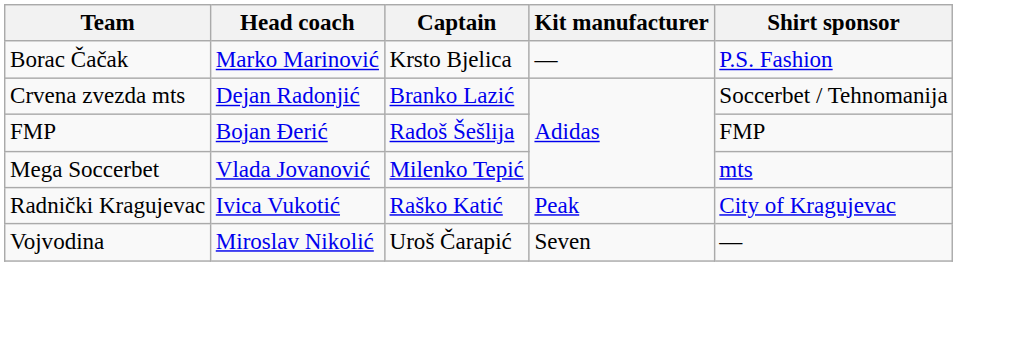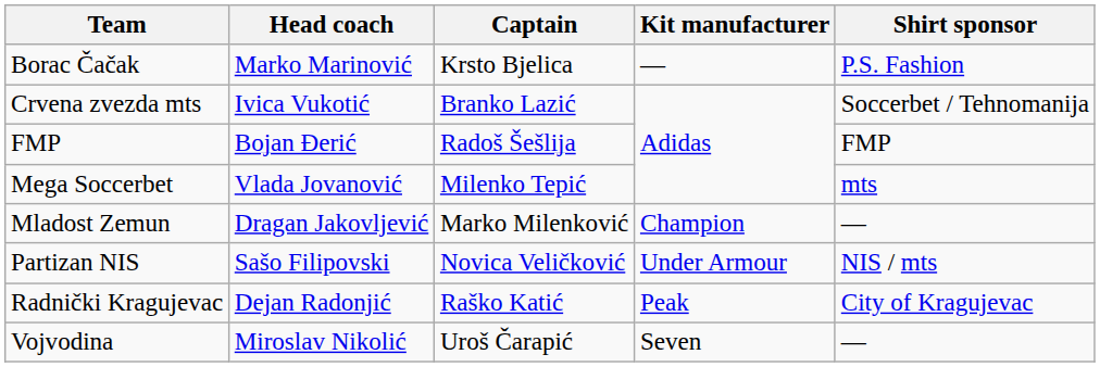Crvena zvezda mts | Head coach: Dejan Radonjić -> Ivica Vukotić
+ row: Mladost Zemun | Dragan Jakovljević | Marko Milenković | Champion | —
+ row: Partizan NIS | Sašo Filipovski | Novica Veličković | Under Armour | NIS / mts
Radnički Kragujevac | Head coach: Ivica Vukotić -> Dejan Radonjić
